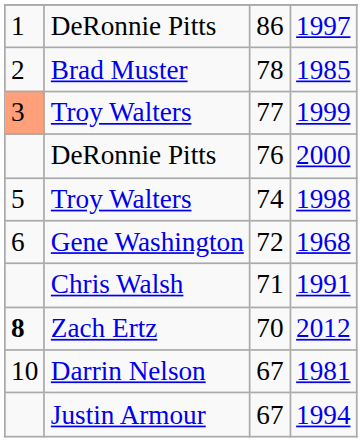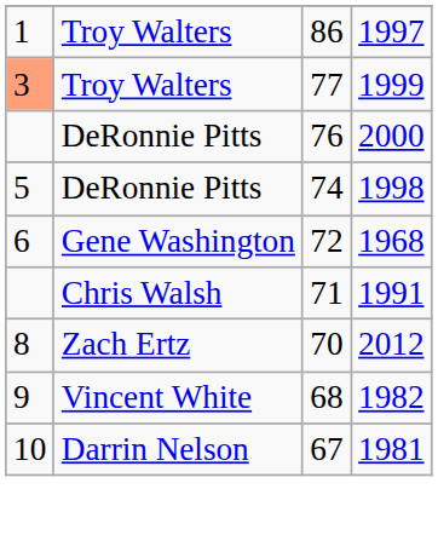1997 | column 2: DeRonnie Pitts -> Troy Walters
- row: 2 | Brad Muster | 78 | 1985
1998 | column 2: Troy Walters -> DeRonnie Pitts
2012 | column 1: bold -> normal
+ row: 9 | Vincent White | 68 | 1982
- row: Justin Armour | 67 | 1994
